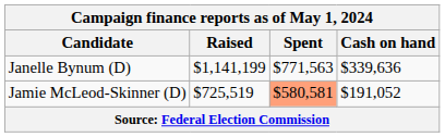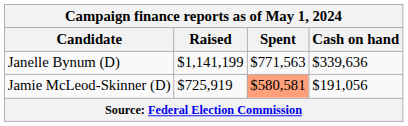Jamie McLeod-Skinner (D) | Raised: $725,519 -> $725,919
Jamie McLeod-Skinner (D) | Cash on hand: $191,052 -> $191,056
